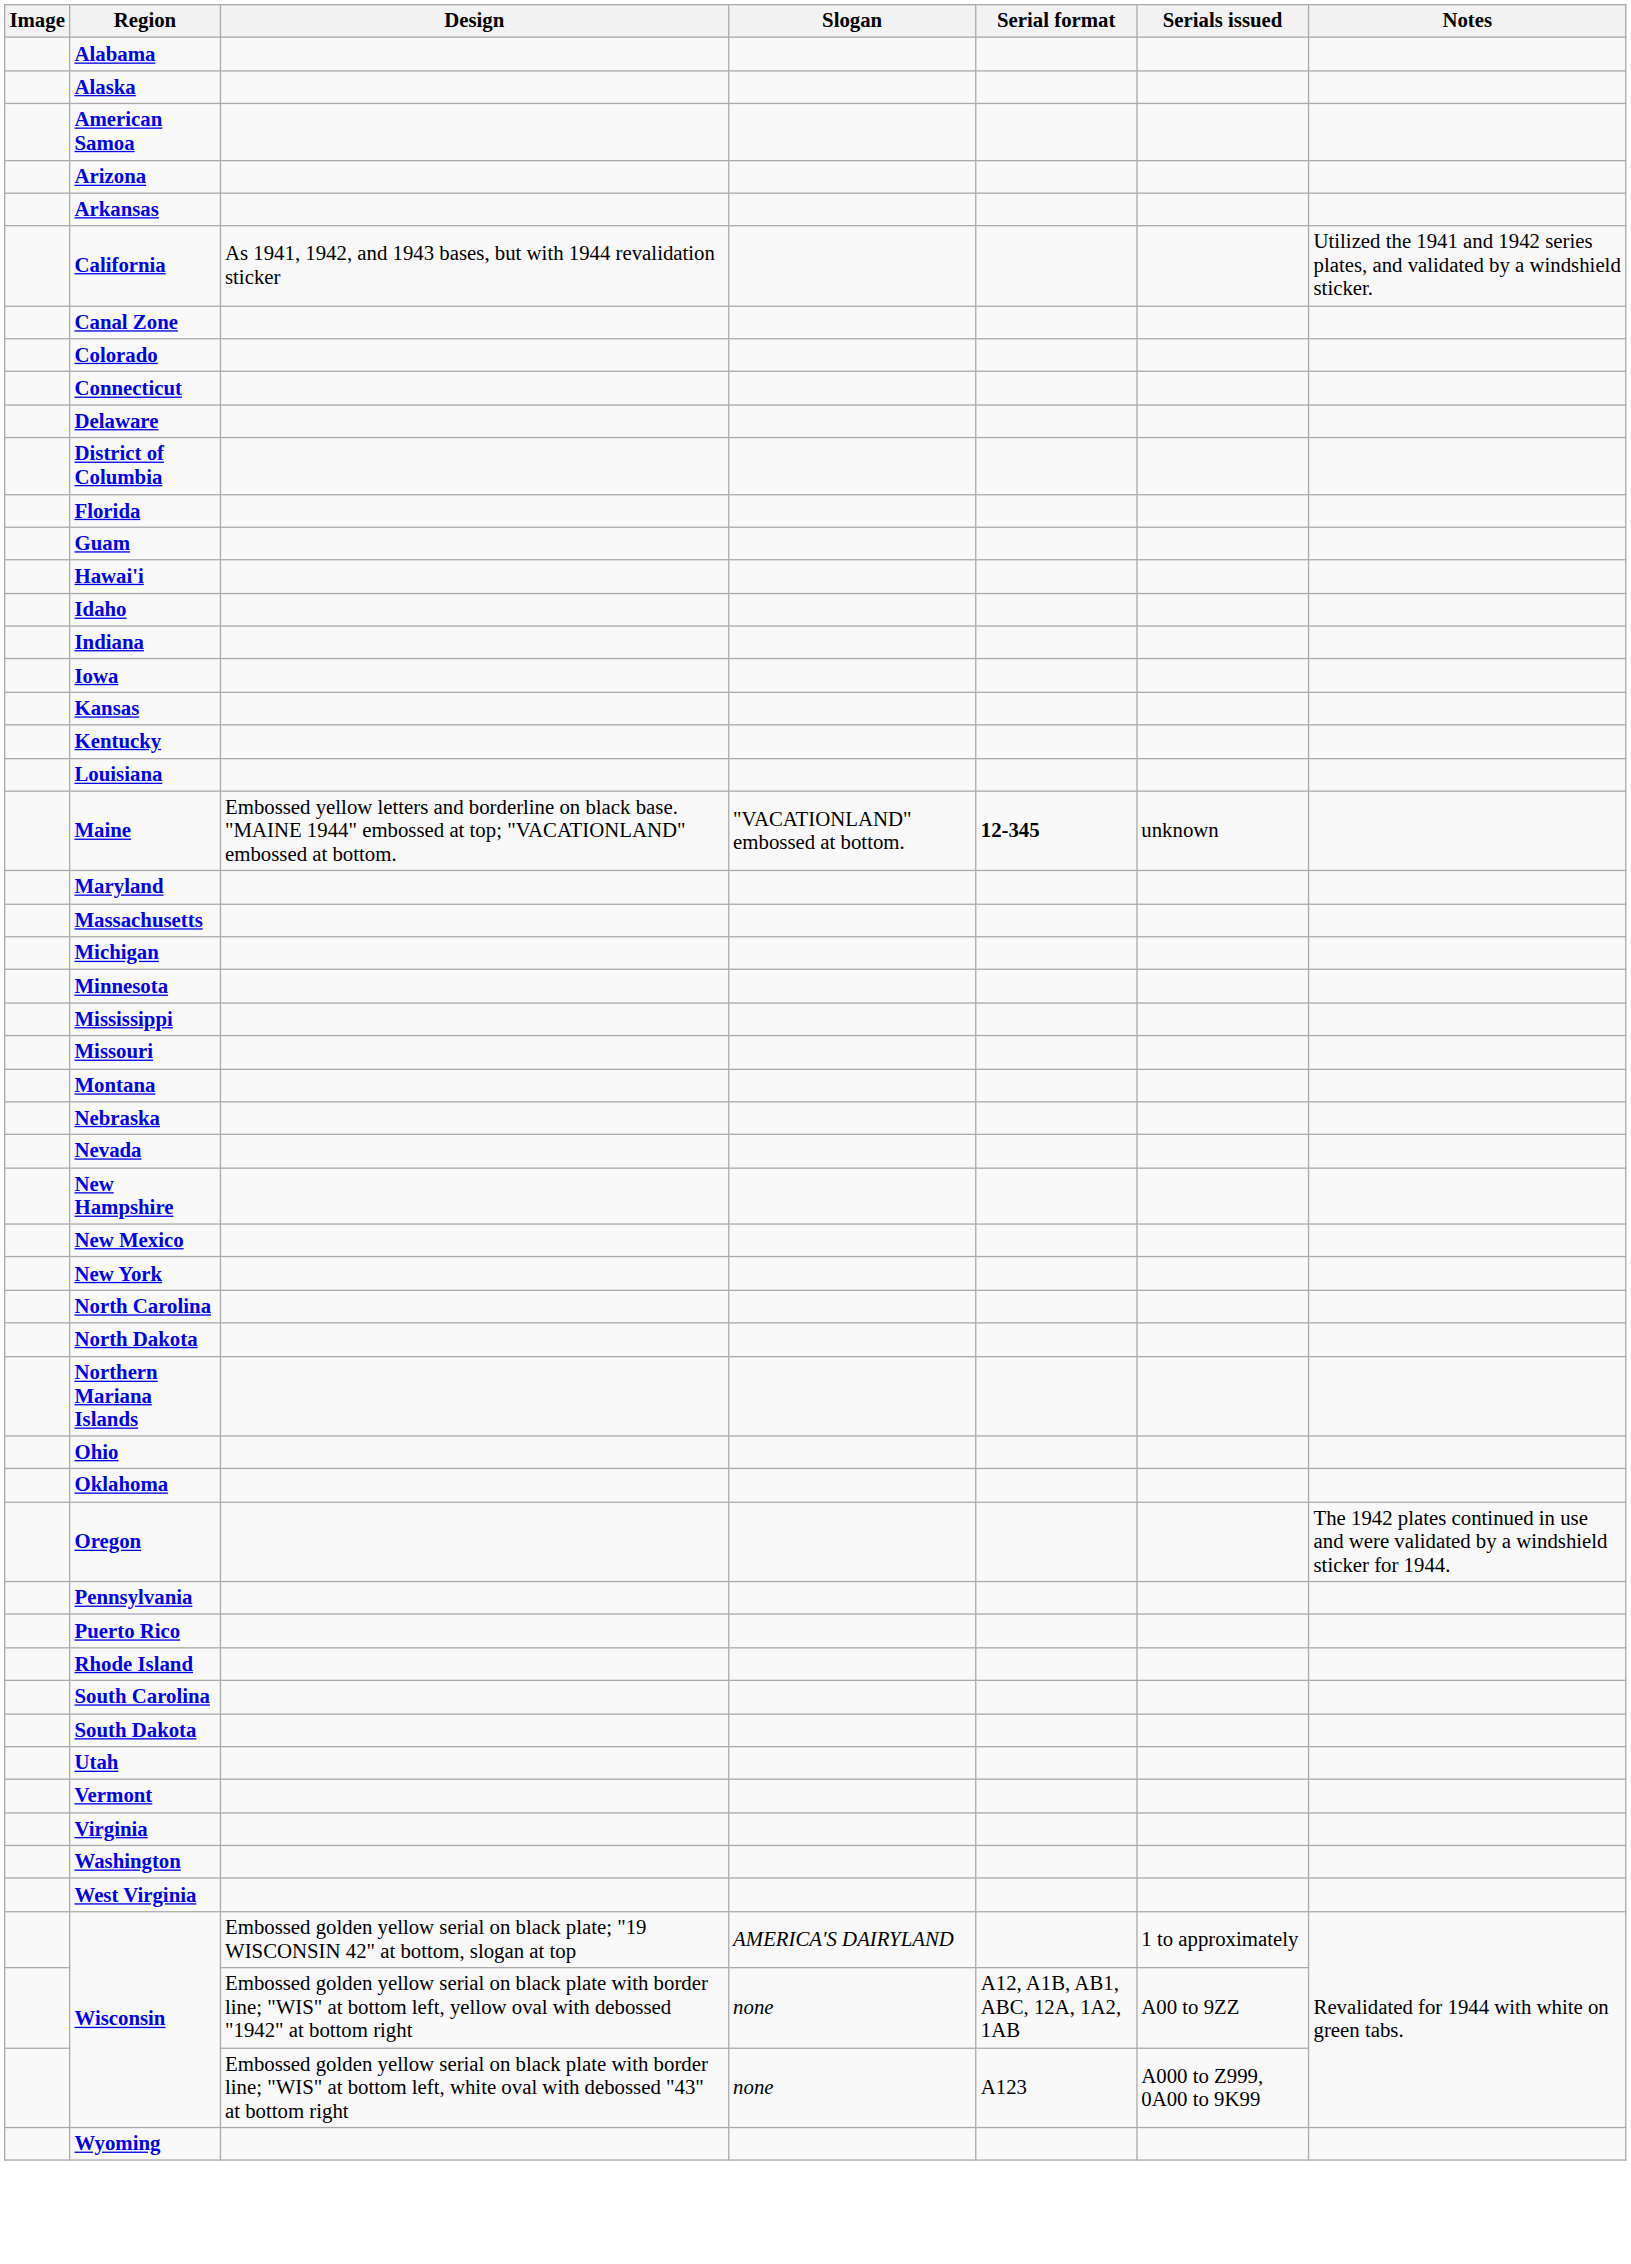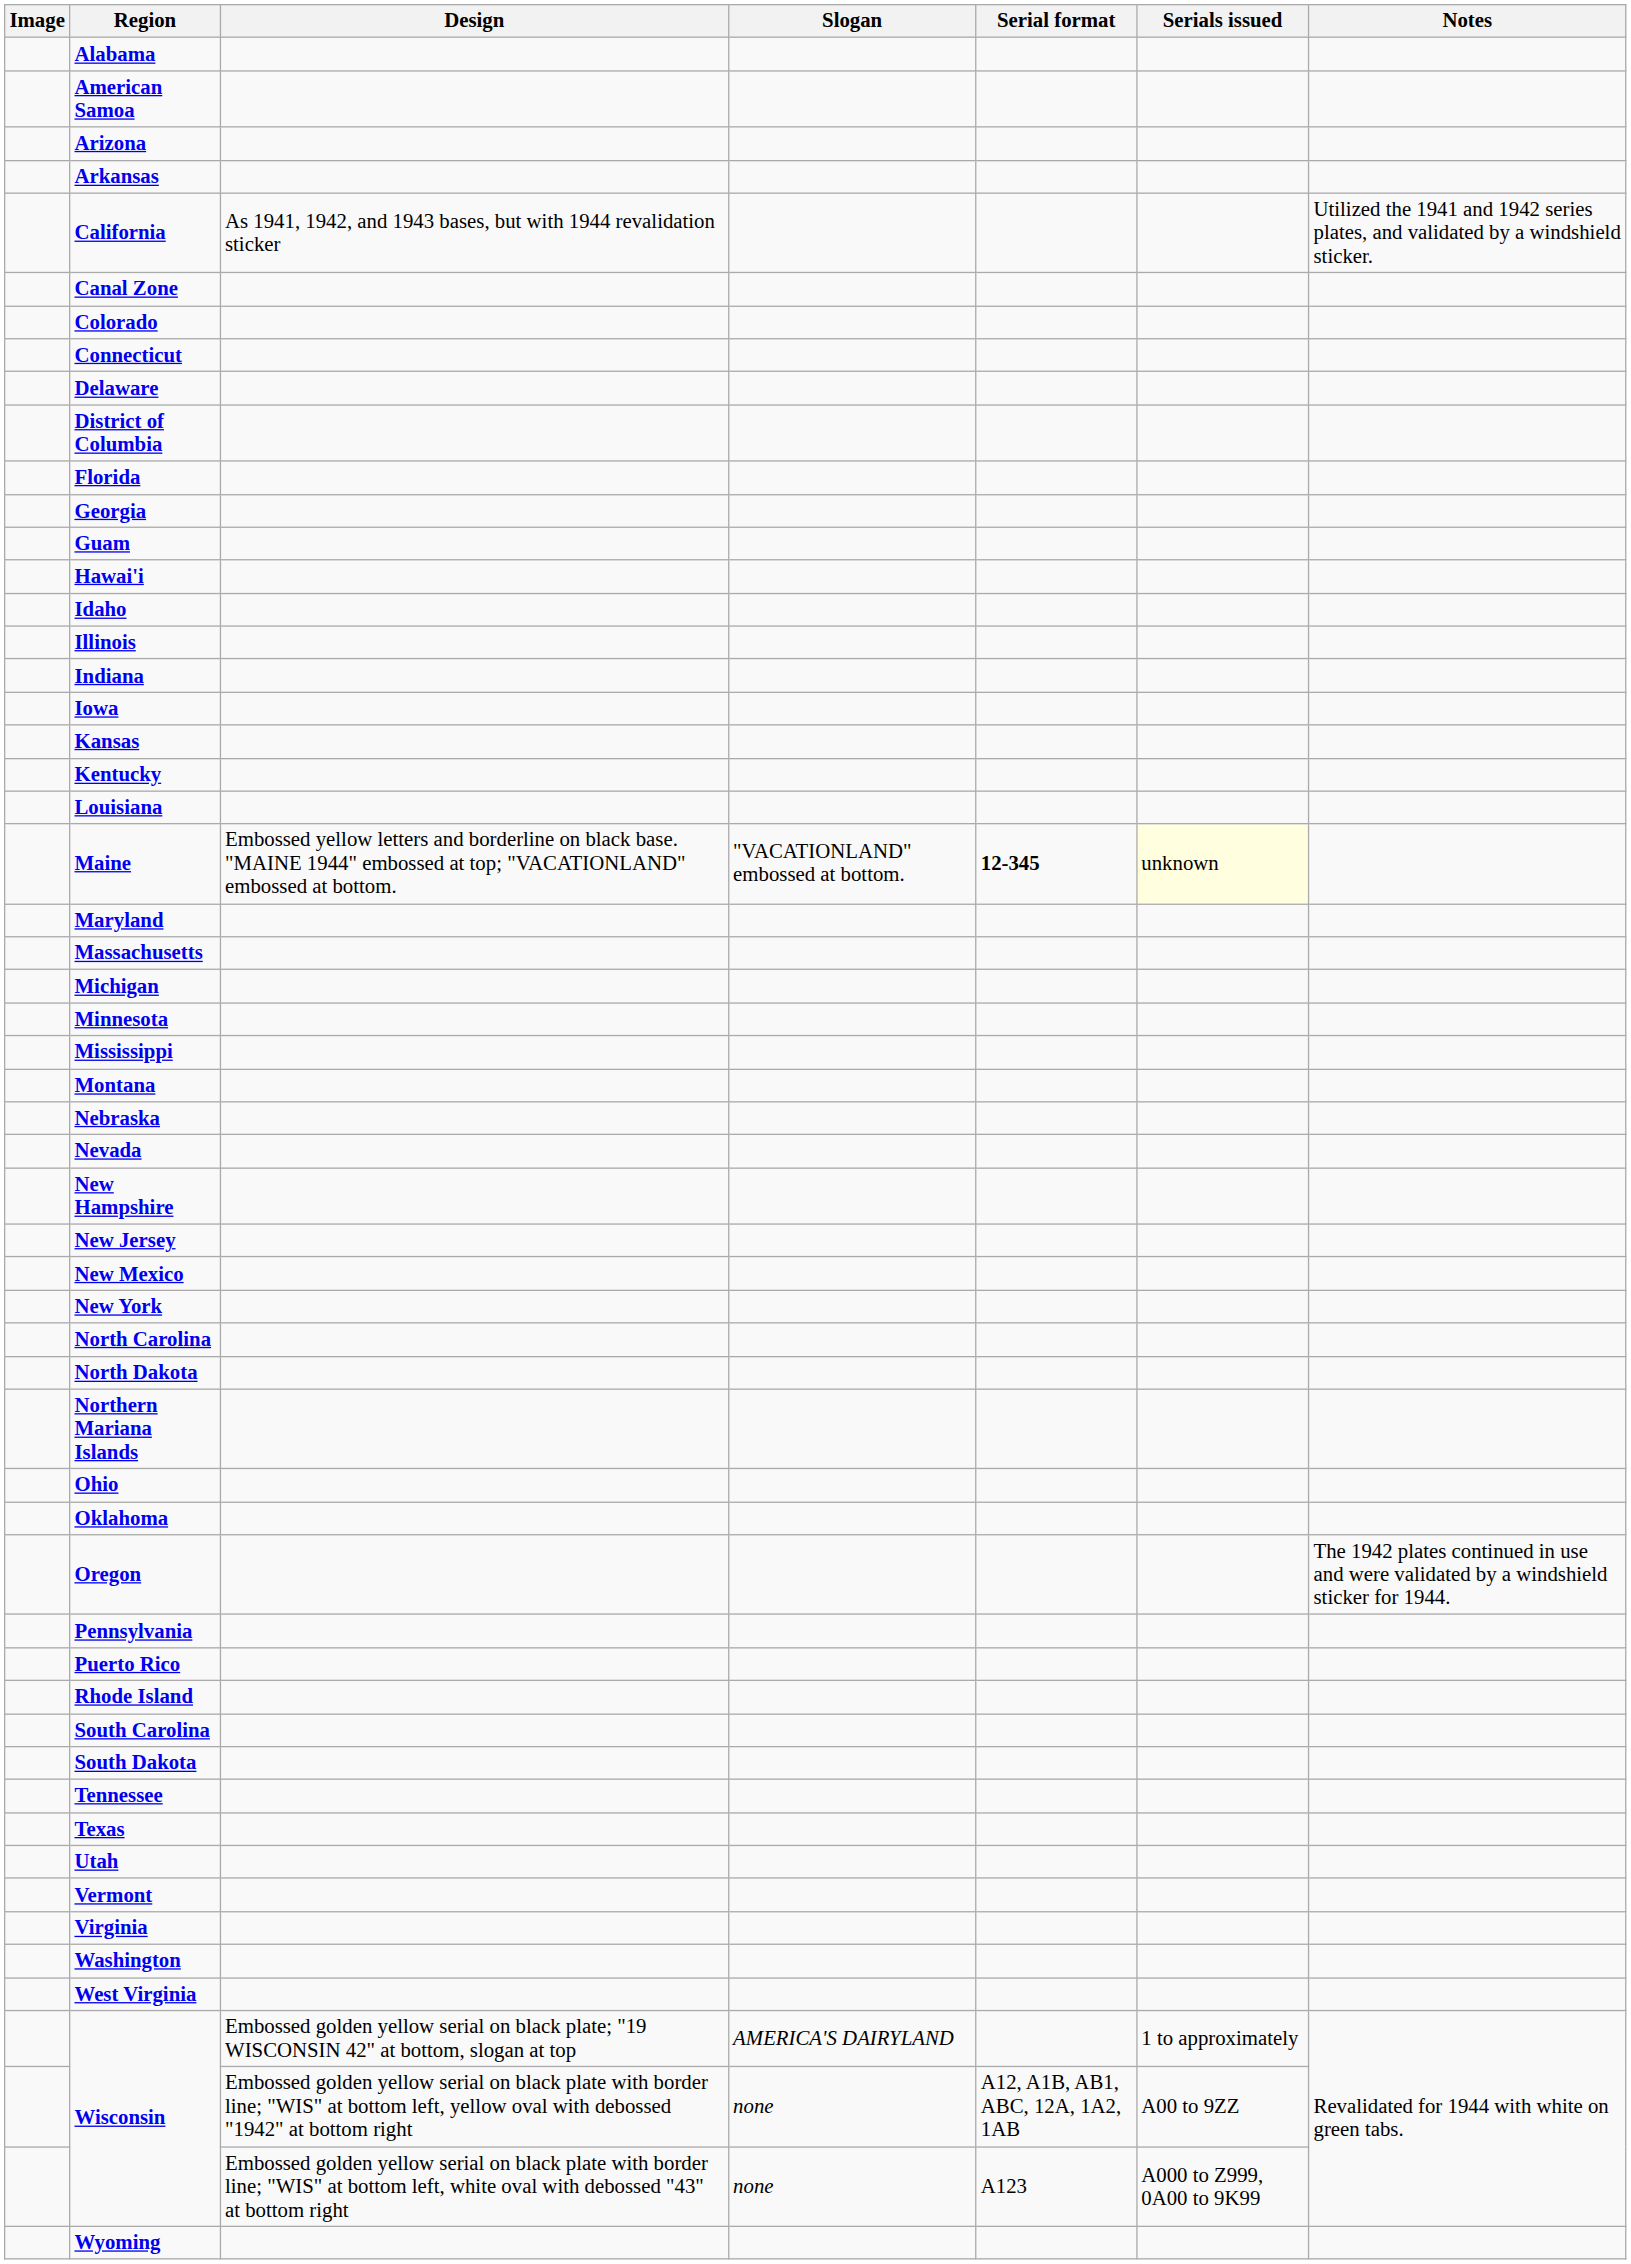- row: Alaska
+ row: Georgia
+ row: Illinois
Maine | Serials issued: no background -> lightyellow background
- row: Missouri
+ row: New Jersey
+ row: Tennessee
+ row: Texas
